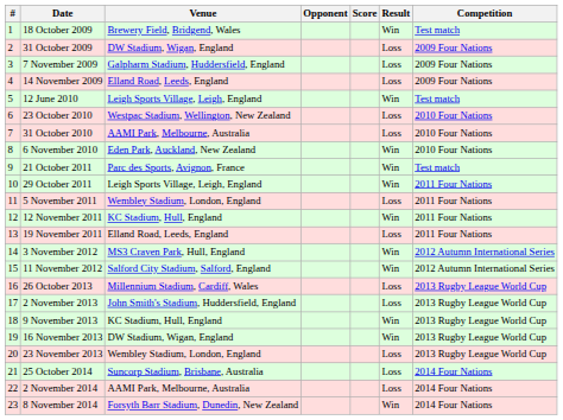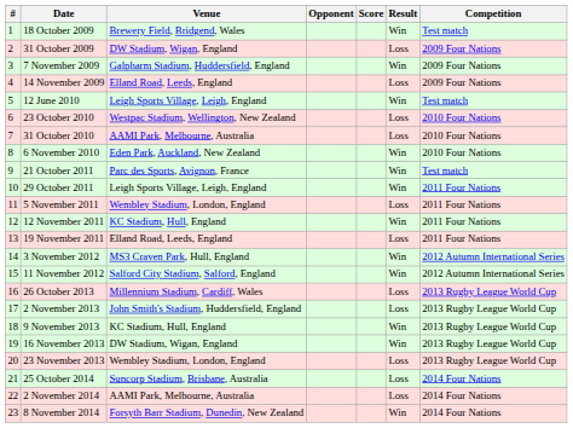7 November 2009 | Result: Loss -> Win
